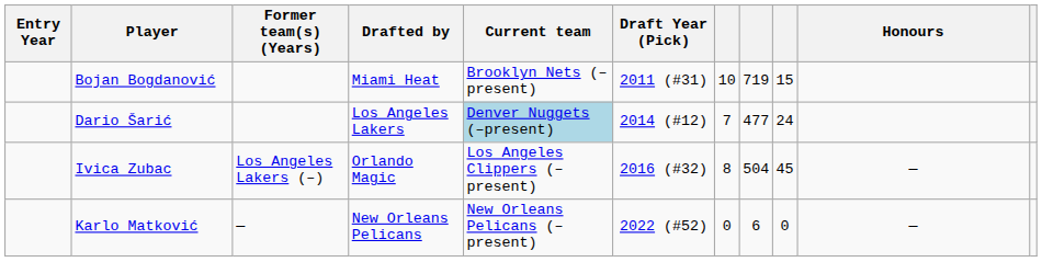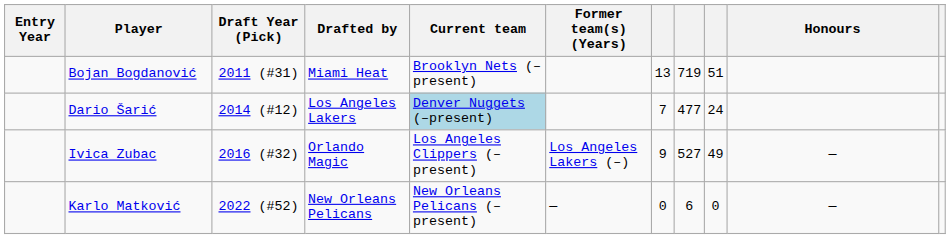columns swapped: Draft Year (Pick) <-> Former team(s) (Years)
Bojan Bogdanović | column 7: 10 -> 13
Bojan Bogdanović | column 9: 15 -> 51
Ivica Zubac | column 7: 8 -> 9
Ivica Zubac | column 8: 504 -> 527
Ivica Zubac | column 9: 45 -> 49
